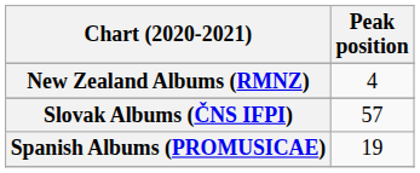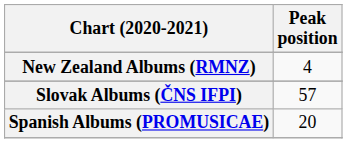Spanish Albums (PROMUSICAE) | Peak position: 19 -> 20
